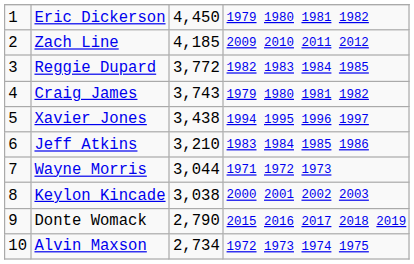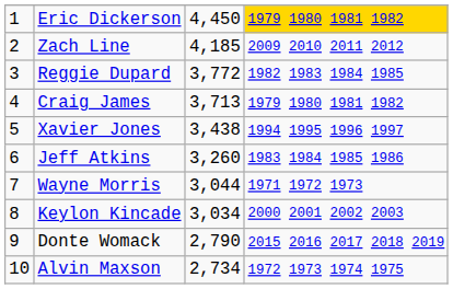Eric Dickerson | column 4: no background -> gold background
Craig James | column 3: 3,743 -> 3,713
Jeff Atkins | column 3: 3,210 -> 3,260
Keylon Kincade | column 3: 3,038 -> 3,034
